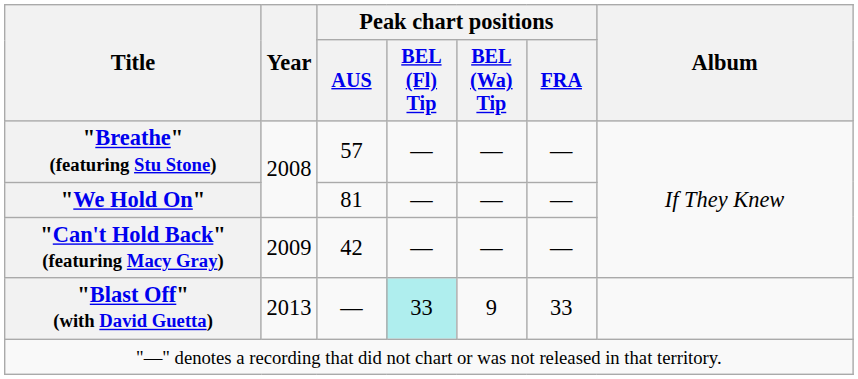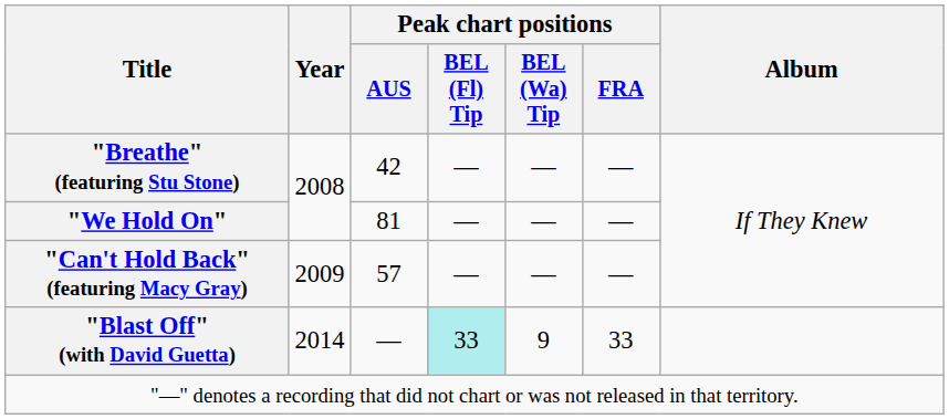"Breathe" (featuring Stu Stone) | Peak chart positions / AUS: 57 -> 42
"Can't Hold Back" (featuring Macy Gray) | Peak chart positions / AUS: 42 -> 57
"Blast Off" (with David Guetta) | Year: 2013 -> 2014
